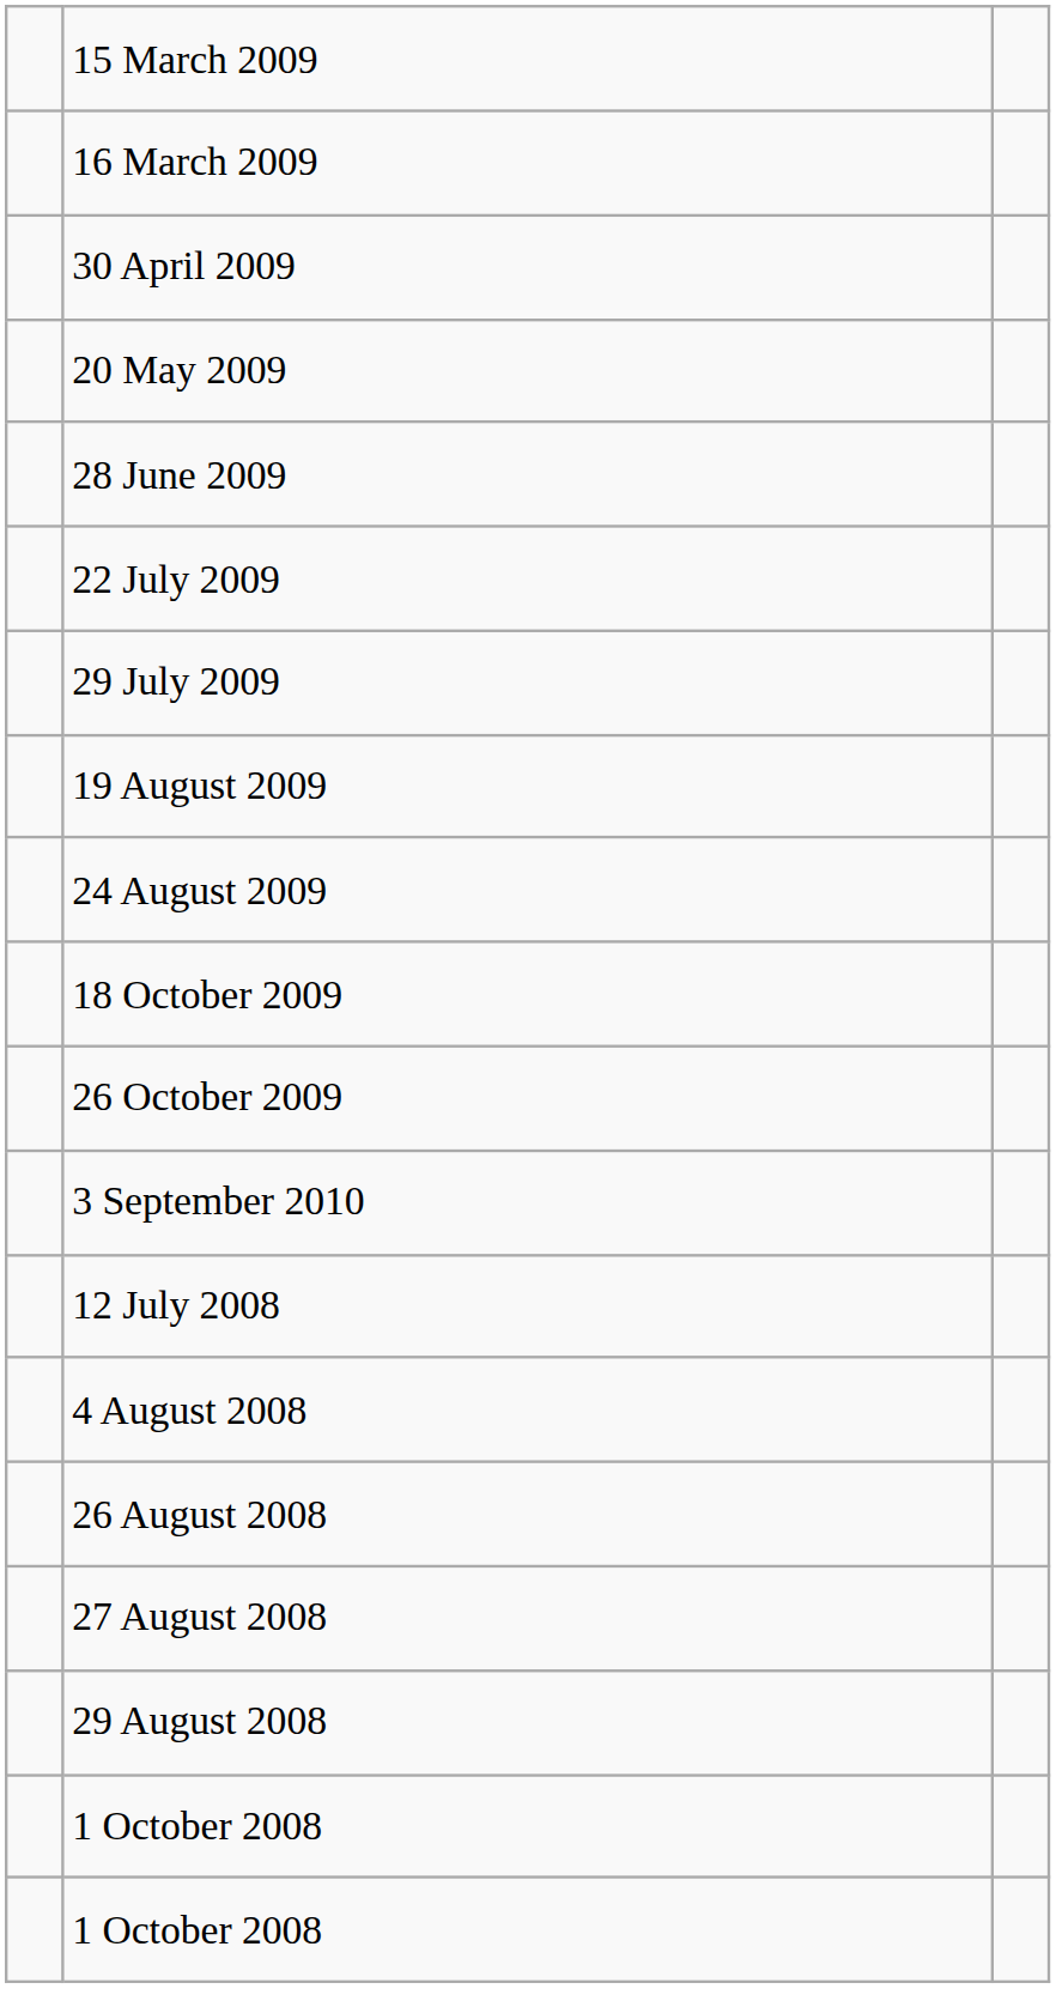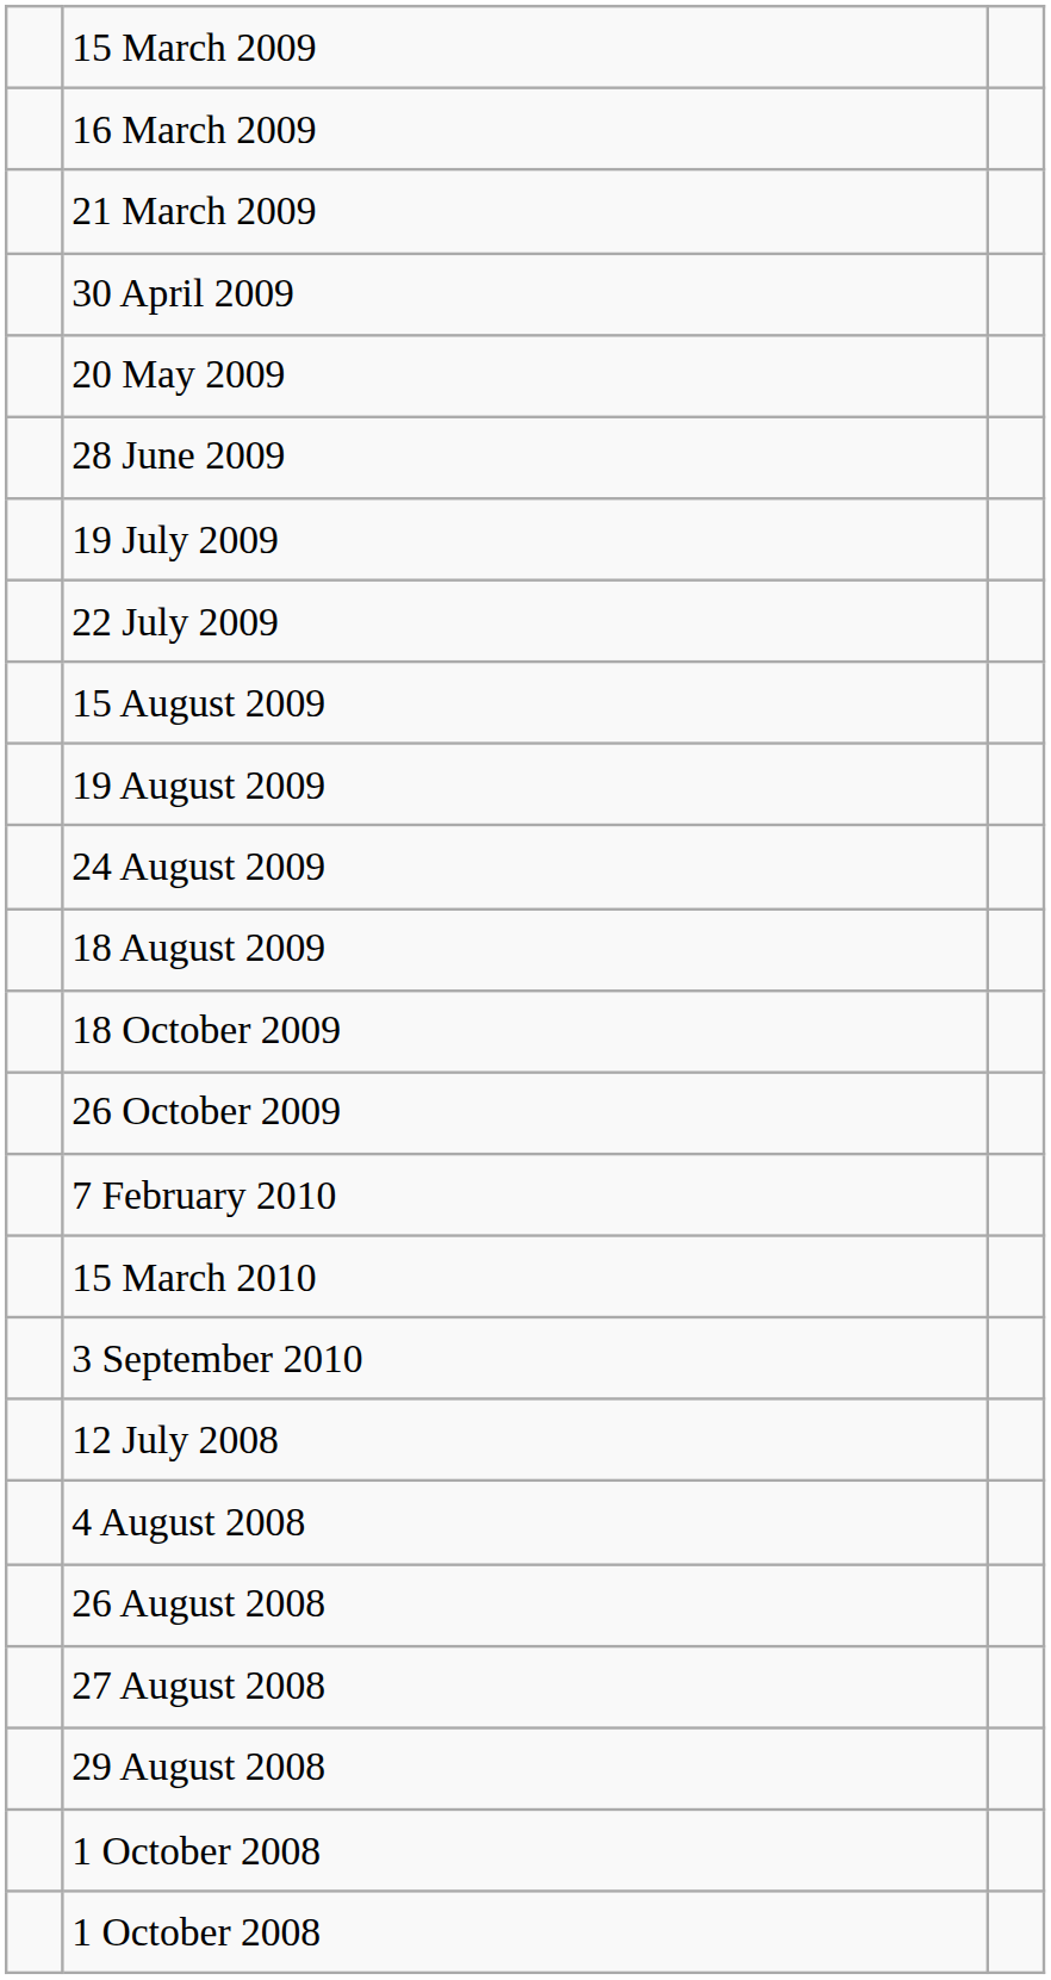+ row: 21 March 2009
+ row: 19 July 2009
- row: 29 July 2009
+ row: 15 August 2009
+ row: 18 August 2009
+ row: 7 February 2010
+ row: 15 March 2010
